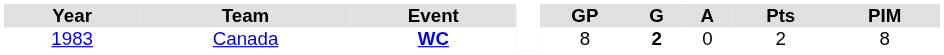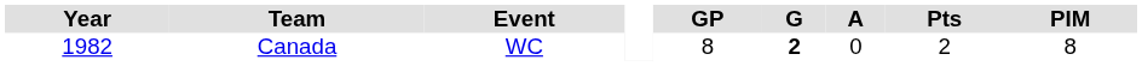Canada | Year: 1983 -> 1982
Canada | Event: bold -> normal
